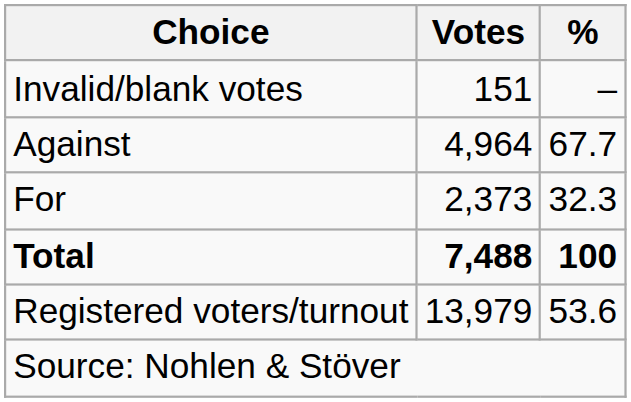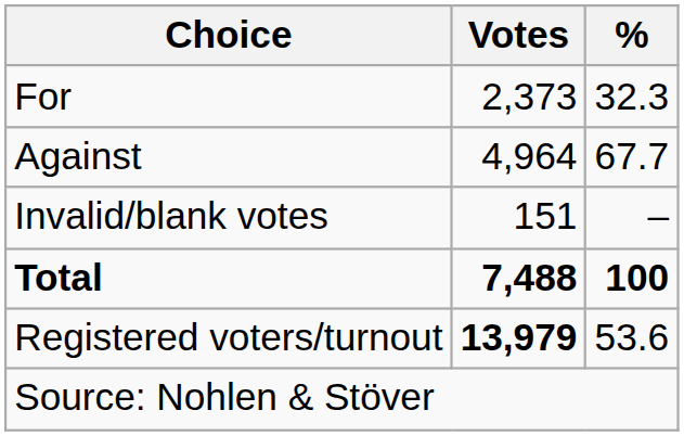rows swapped: For <-> Invalid/blank votes
Registered voters/turnout | Votes: normal -> bold
